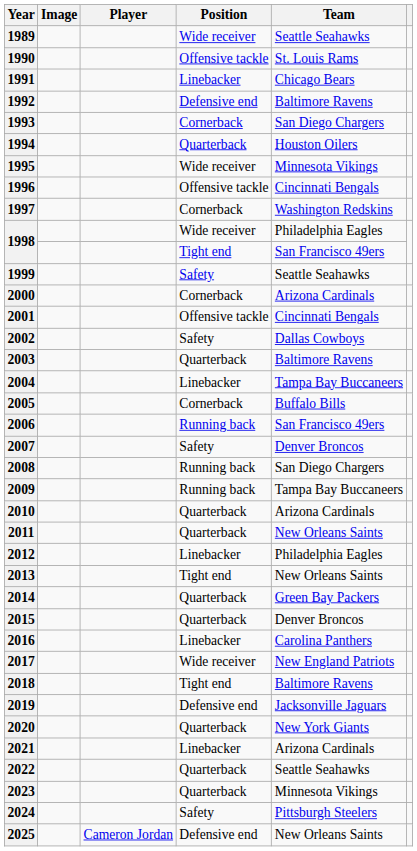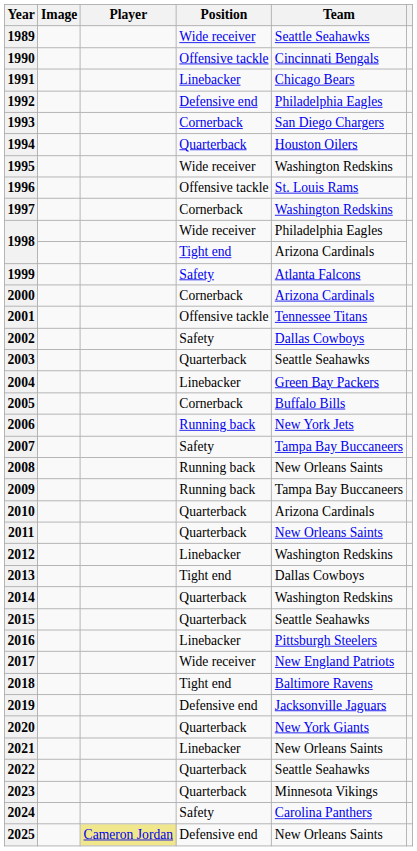1990 | Team: St. Louis Rams -> Cincinnati Bengals
1992 | Team: Baltimore Ravens -> Philadelphia Eagles
1995 | Team: Minnesota Vikings -> Washington Redskins
1996 | Team: Cincinnati Bengals -> St. Louis Rams
1998 / Tight end | Team: San Francisco 49ers -> Arizona Cardinals
1999 | Team: Seattle Seahawks -> Atlanta Falcons
2001 | Team: Cincinnati Bengals -> Tennessee Titans
2003 | Team: Baltimore Ravens -> Seattle Seahawks
2004 | Team: Tampa Bay Buccaneers -> Green Bay Packers
2006 | Team: San Francisco 49ers -> New York Jets
2007 | Team: Denver Broncos -> Tampa Bay Buccaneers
2008 | Team: San Diego Chargers -> New Orleans Saints
2012 | Team: Philadelphia Eagles -> Washington Redskins
2013 | Team: New Orleans Saints -> Dallas Cowboys
2014 | Team: Green Bay Packers -> Washington Redskins
2015 | Team: Denver Broncos -> Seattle Seahawks
2016 | Team: Carolina Panthers -> Pittsburgh Steelers
2021 | Team: Arizona Cardinals -> New Orleans Saints
2024 | Team: Pittsburgh Steelers -> Carolina Panthers
2025 | Player: no background -> khaki background
